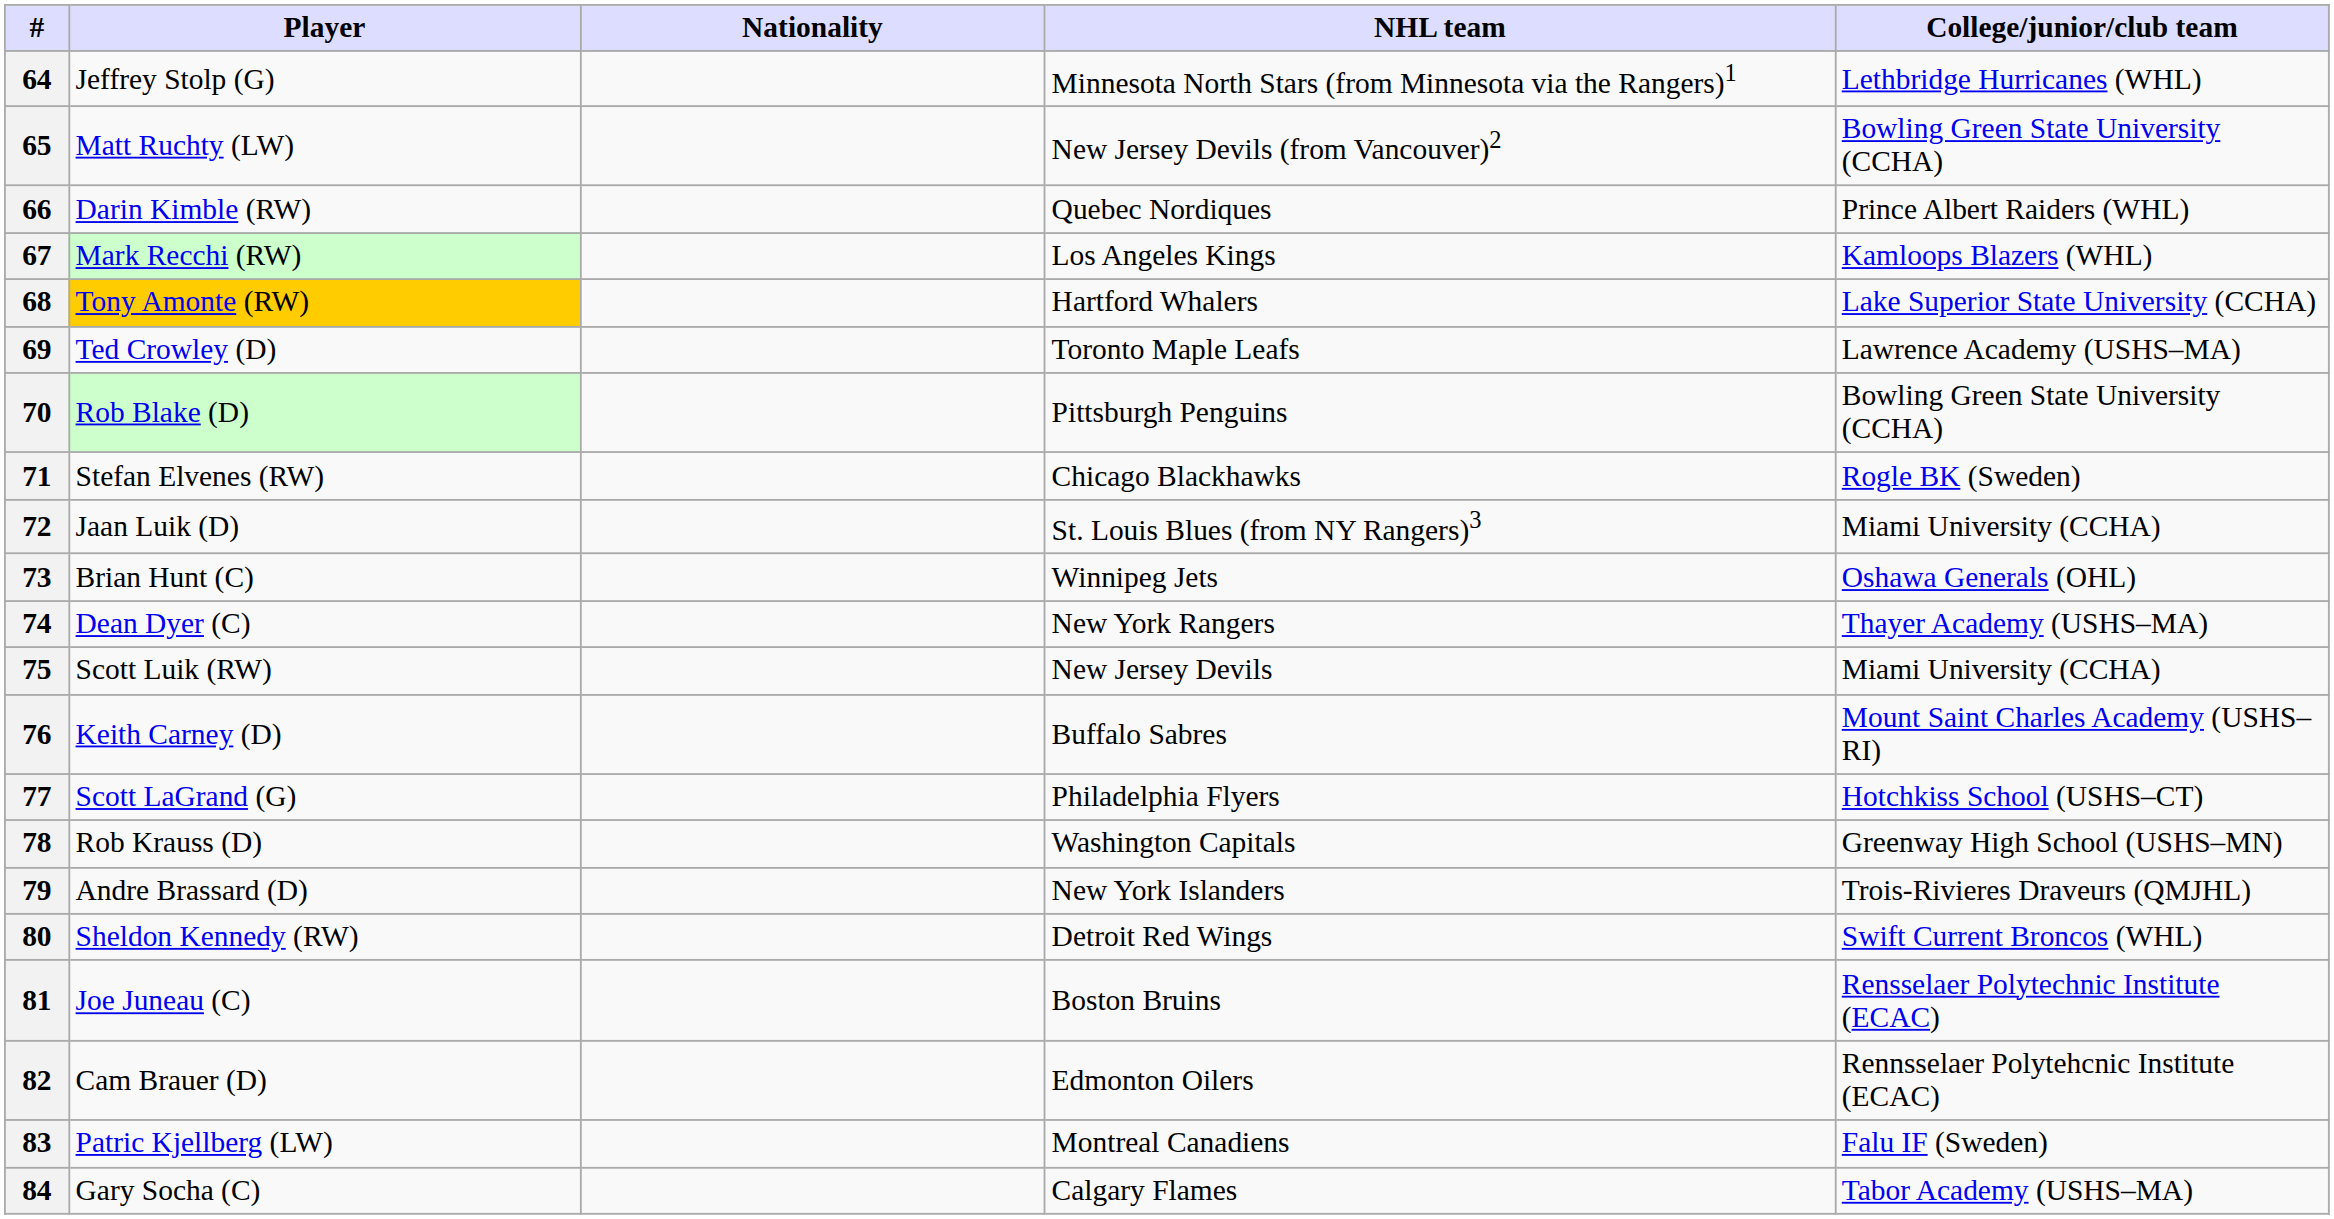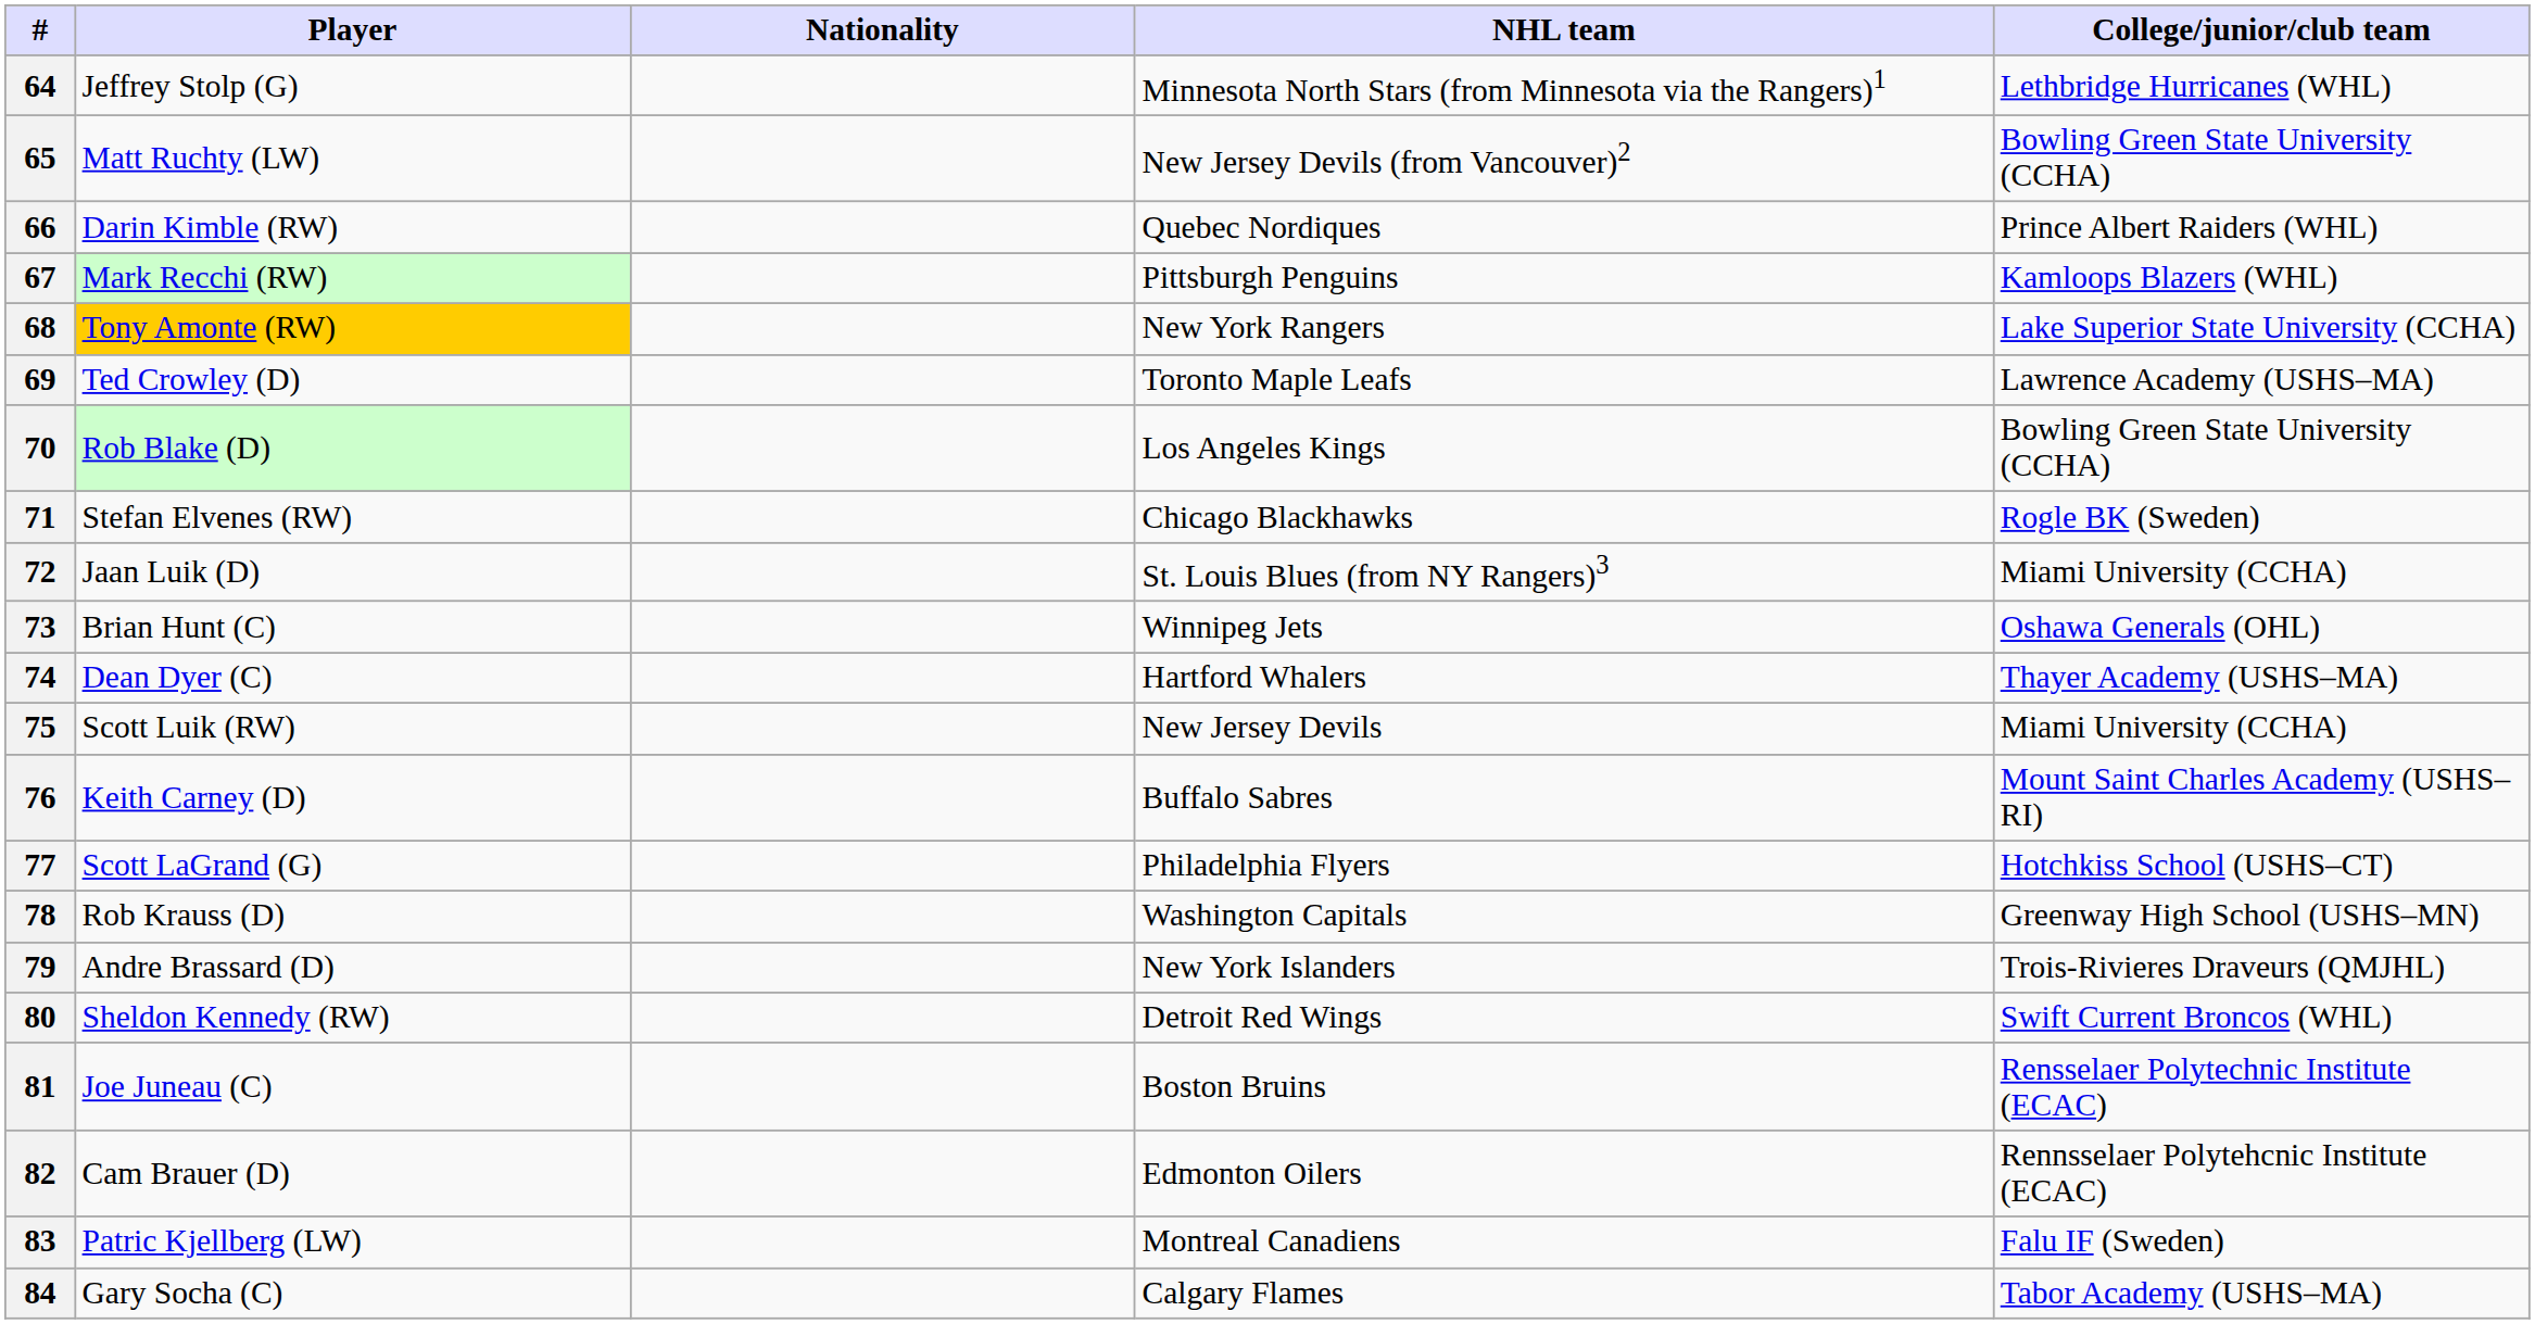67 | NHL team: Los Angeles Kings -> Pittsburgh Penguins
68 | NHL team: Hartford Whalers -> New York Rangers
70 | NHL team: Pittsburgh Penguins -> Los Angeles Kings
74 | NHL team: New York Rangers -> Hartford Whalers
